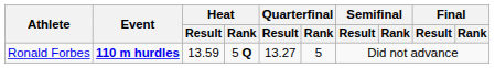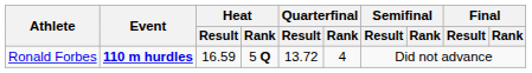Ronald Forbes | Heat / Result: 13.59 -> 16.59
Ronald Forbes | Quarterfinal / Result: 13.27 -> 13.72
Ronald Forbes | Quarterfinal / Rank: 5 -> 4
